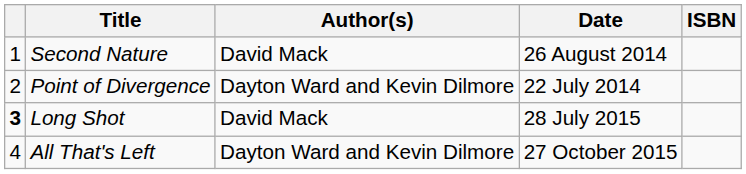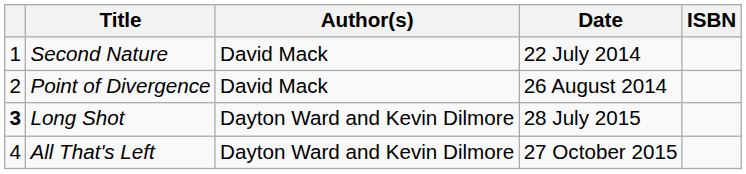Second Nature | Date: 26 August 2014 -> 22 July 2014
Point of Divergence | Author(s): Dayton Ward and Kevin Dilmore -> David Mack
Point of Divergence | Date: 22 July 2014 -> 26 August 2014
Long Shot | Author(s): David Mack -> Dayton Ward and Kevin Dilmore
